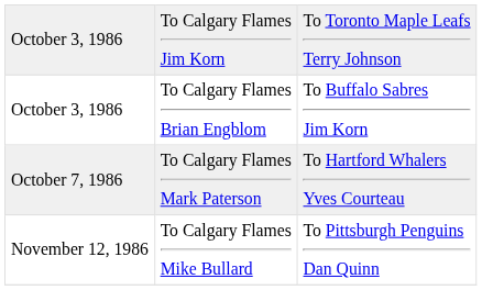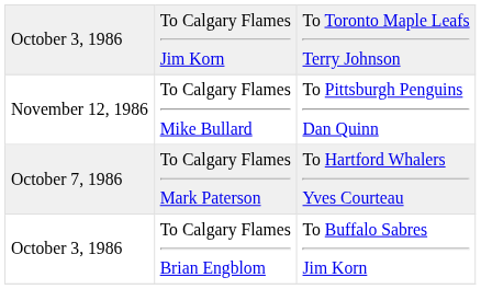rows swapped: October 3, 1986 / To Calgary Flames Brian Engblom <-> November 12, 1986
